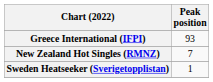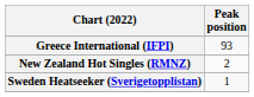New Zealand Hot Singles (RMNZ) | Peak position: 7 -> 2
